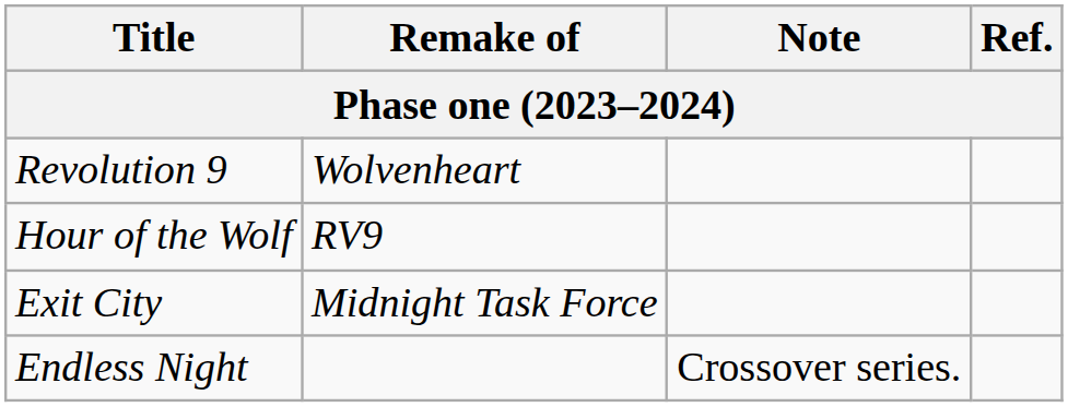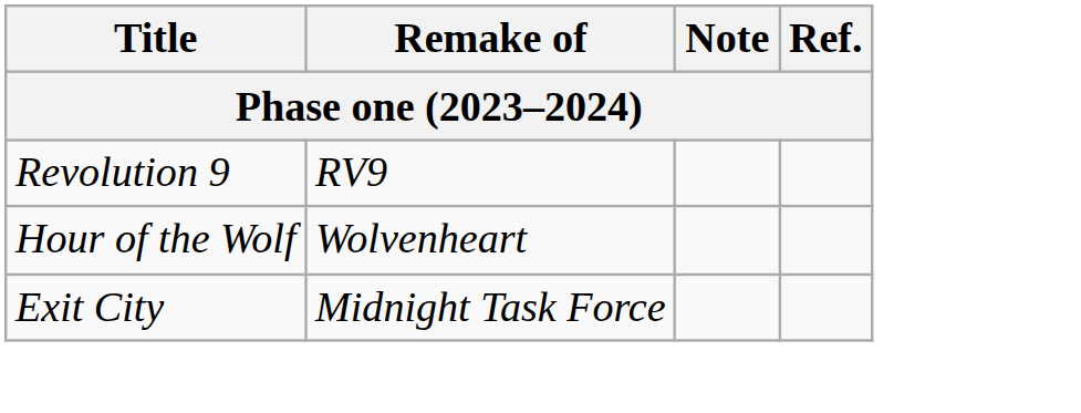Revolution 9 | Remake of: Wolvenheart -> RV9
Hour of the Wolf | Remake of: RV9 -> Wolvenheart
- row: Endless Night | Crossover series.
